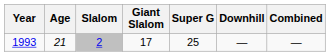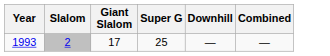- column: Age | 21
